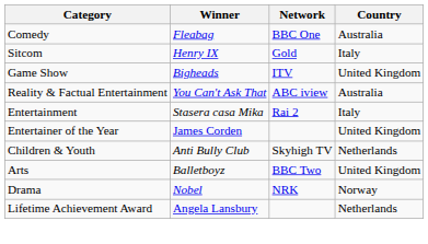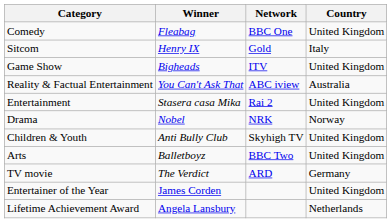Comedy | Country: Australia -> United Kingdom
Entertainment | Country: Italy -> United Kingdom
rows swapped: Drama <-> Entertainer of the Year
Children & Youth | Country: Netherlands -> United Kingdom
+ row: TV movie | The Verdict | ARD | Germany
